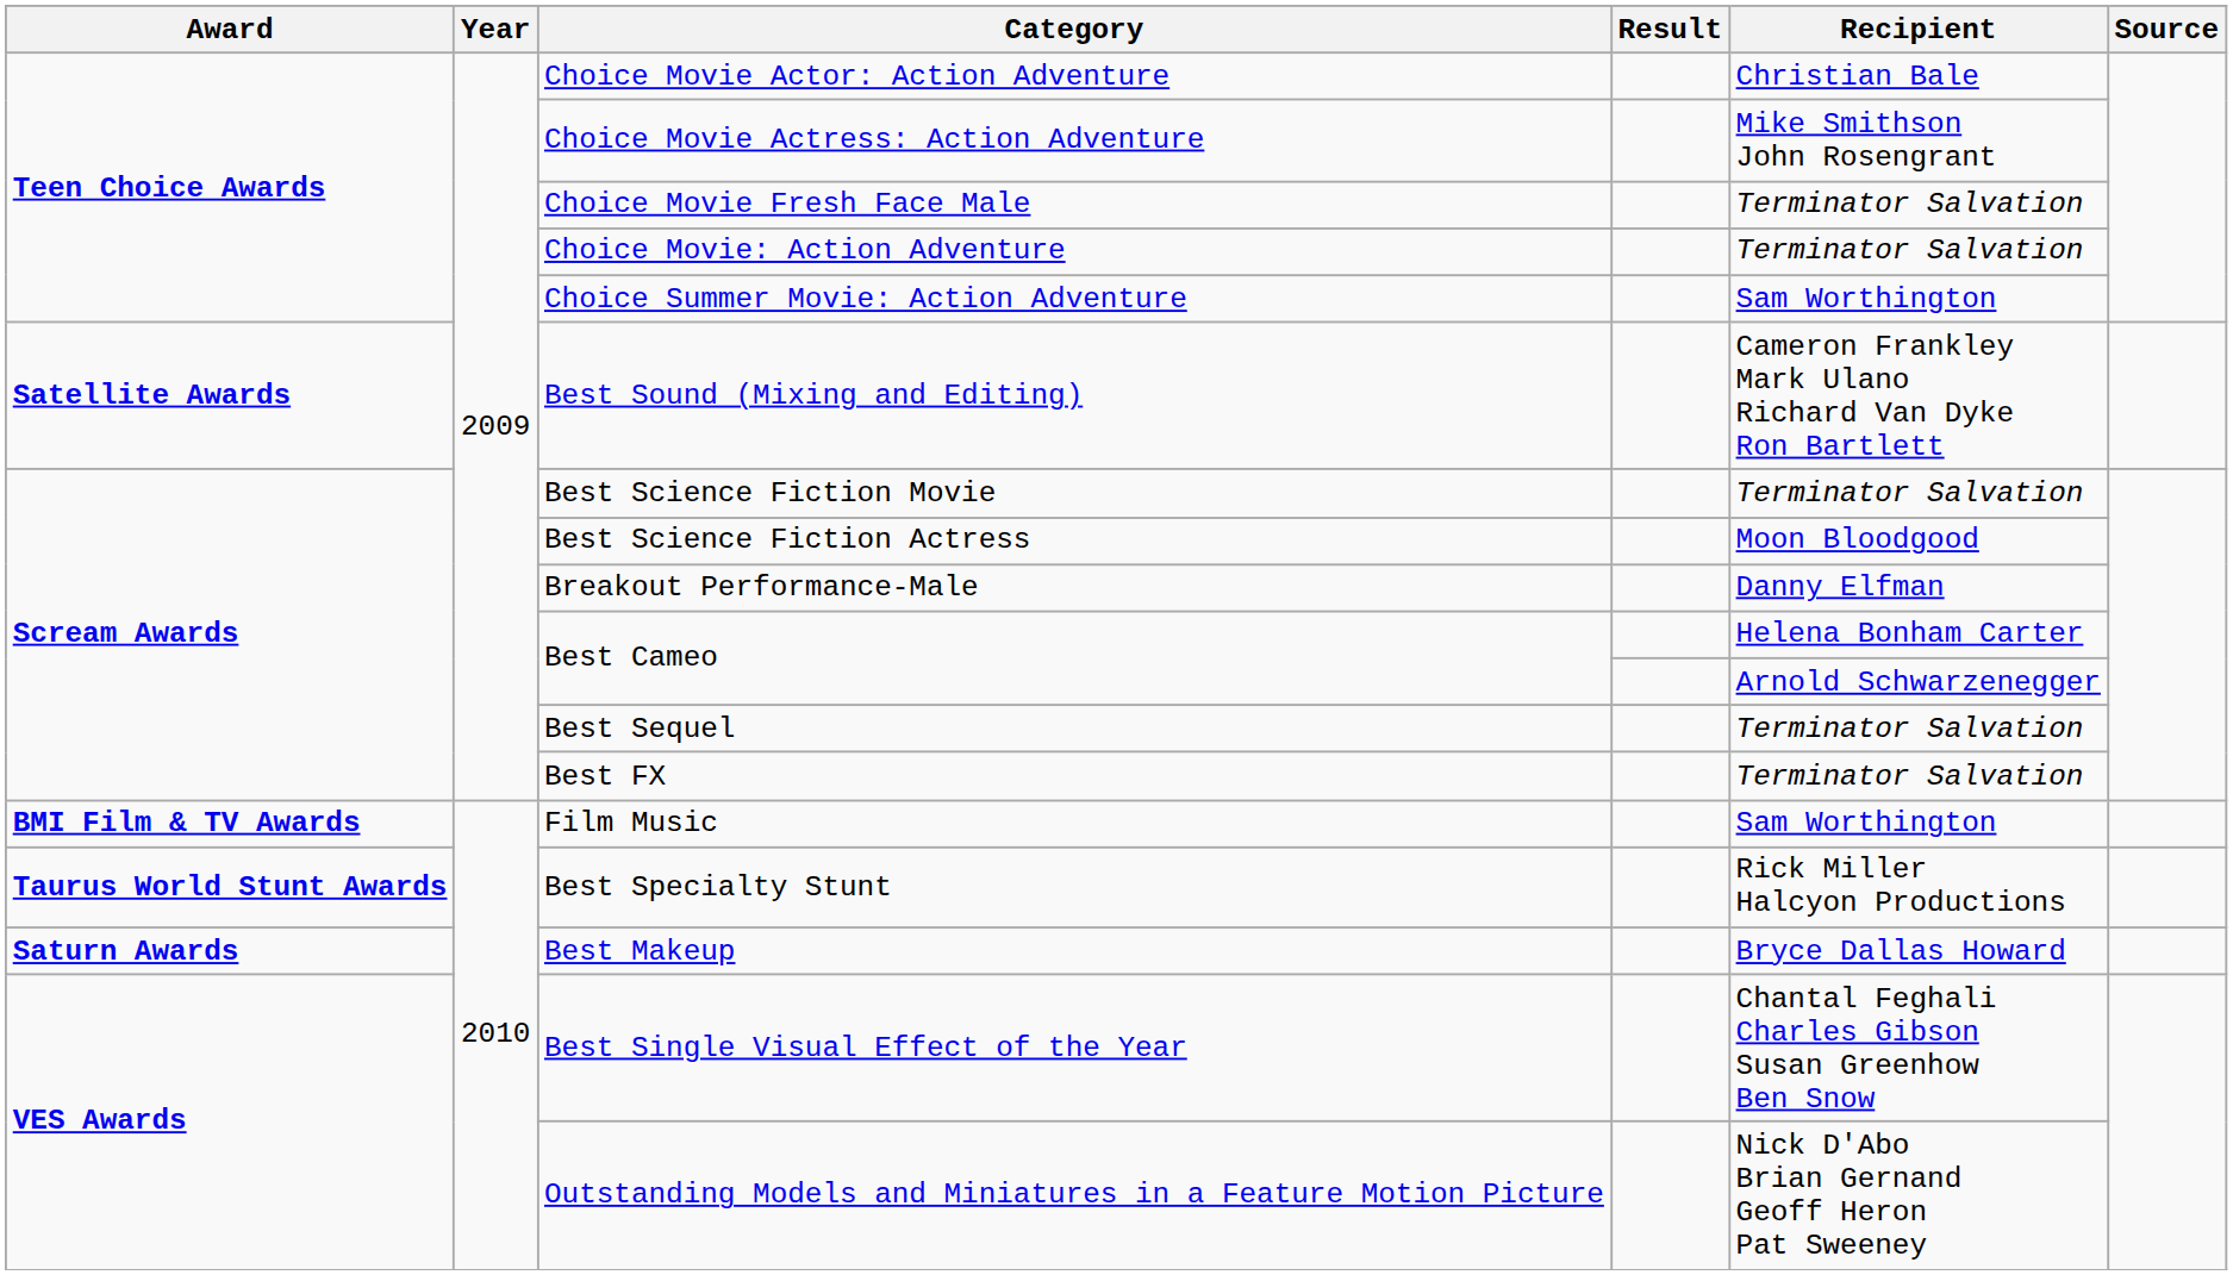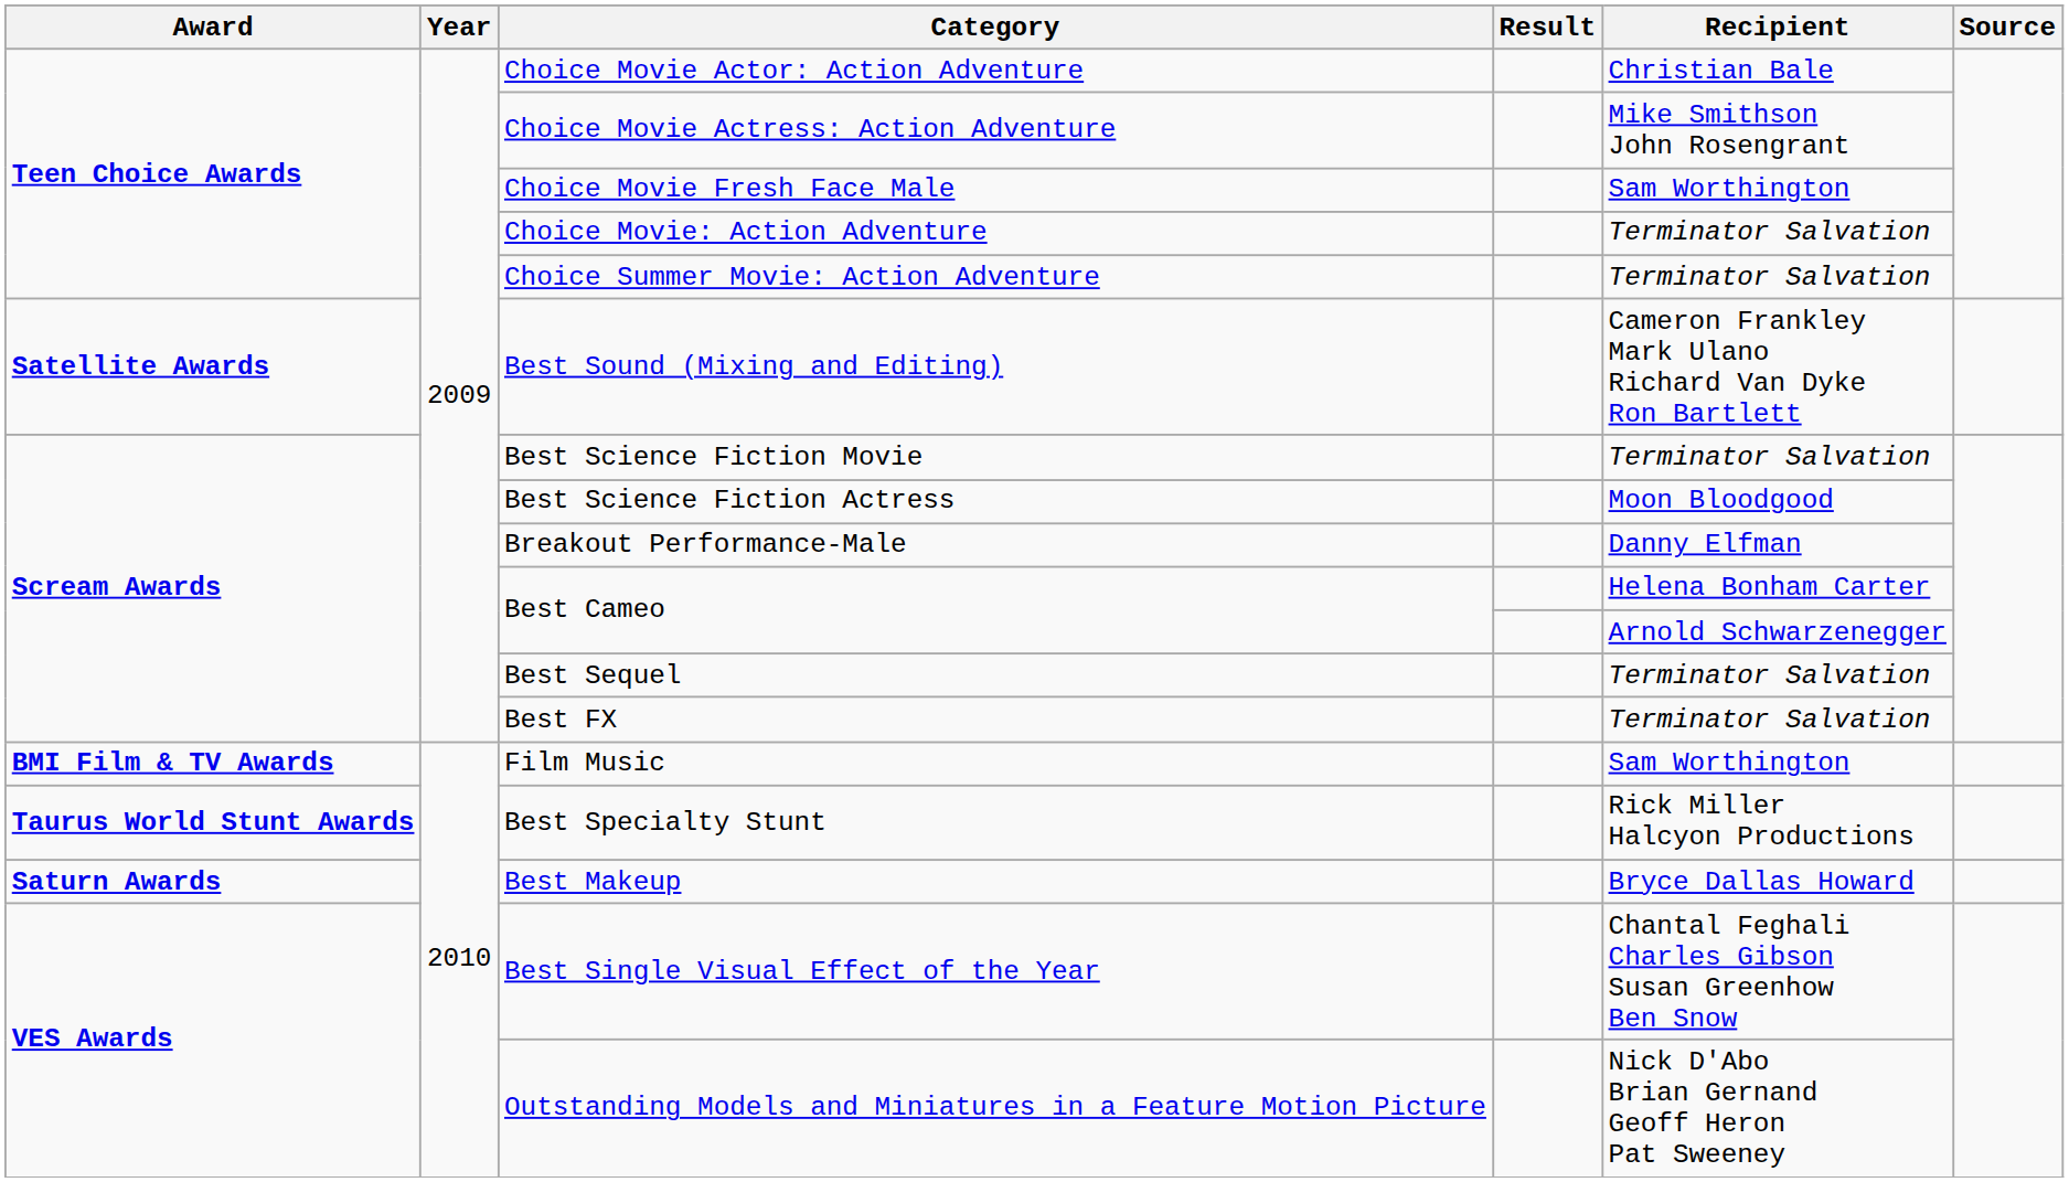Choice Movie Fresh Face Male | Recipient: Terminator Salvation -> Sam Worthington
Choice Summer Movie: Action Adventure | Recipient: Sam Worthington -> Terminator Salvation
